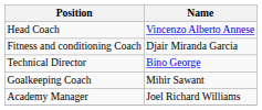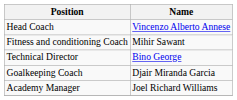Fitness and conditioning Coach | Name: Djair Miranda Garcia -> Mihir Sawant
Goalkeeping Coach | Name: Mihir Sawant -> Djair Miranda Garcia
